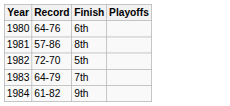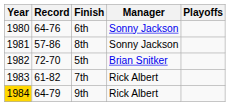+ column: Manager | Sonny Jackson | Sonny Jackson | Brian Snitker | Rick Albert | Rick Albert
7th | Record: 64-79 -> 61-82
9th | Year: no background -> gold background
9th | Record: 61-82 -> 64-79
